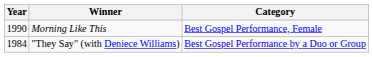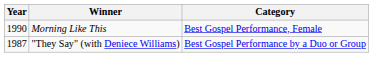"They Say" (with Deniece Williams) | Year: 1984 -> 1987
